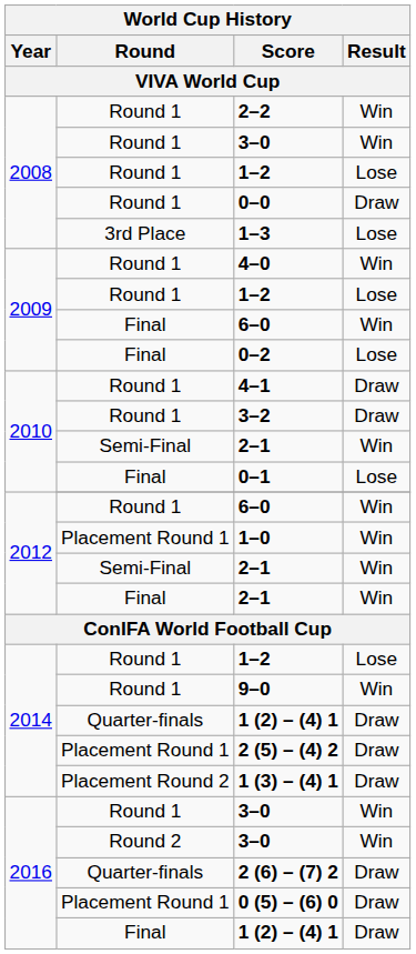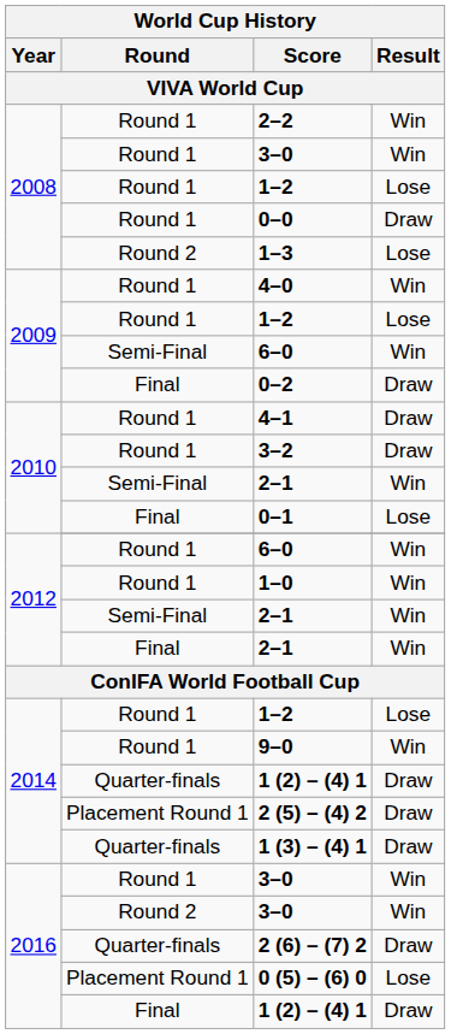1–3 | Round: 3rd Place -> Round 2
2009 / 6–0 | Round: Final -> Semi-Final
0–2 | Result: Lose -> Draw
1–0 | Round: Placement Round 1 -> Round 1
1 (3) – (4) 1 | Round: Placement Round 2 -> Quarter-finals
0 (5) – (6) 0 | Result: Draw -> Lose
